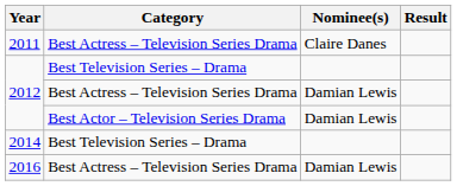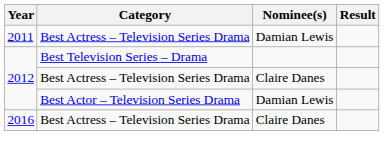2011 | Nominee(s): Claire Danes -> Damian Lewis
2012 / Best Actress – Television Series Drama | Nominee(s): Damian Lewis -> Claire Danes
- row: 2014 | Best Television Series – Drama
2016 | Nominee(s): Damian Lewis -> Claire Danes
